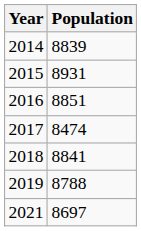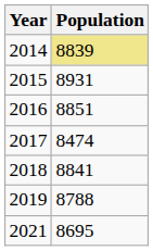2014 | Population: no background -> khaki background
2021 | Population: 8697 -> 8695
